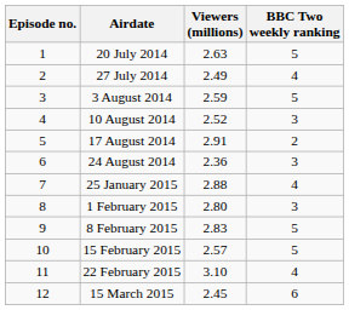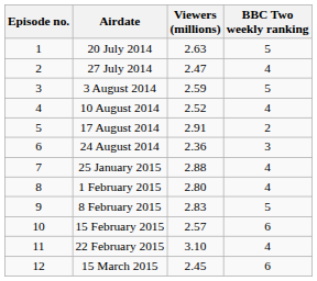27 July 2014 | Viewers (millions): 2.49 -> 2.47
10 August 2014 | BBC Two weekly ranking: 3 -> 4
1 February 2015 | BBC Two weekly ranking: 3 -> 4
15 February 2015 | BBC Two weekly ranking: 5 -> 6
